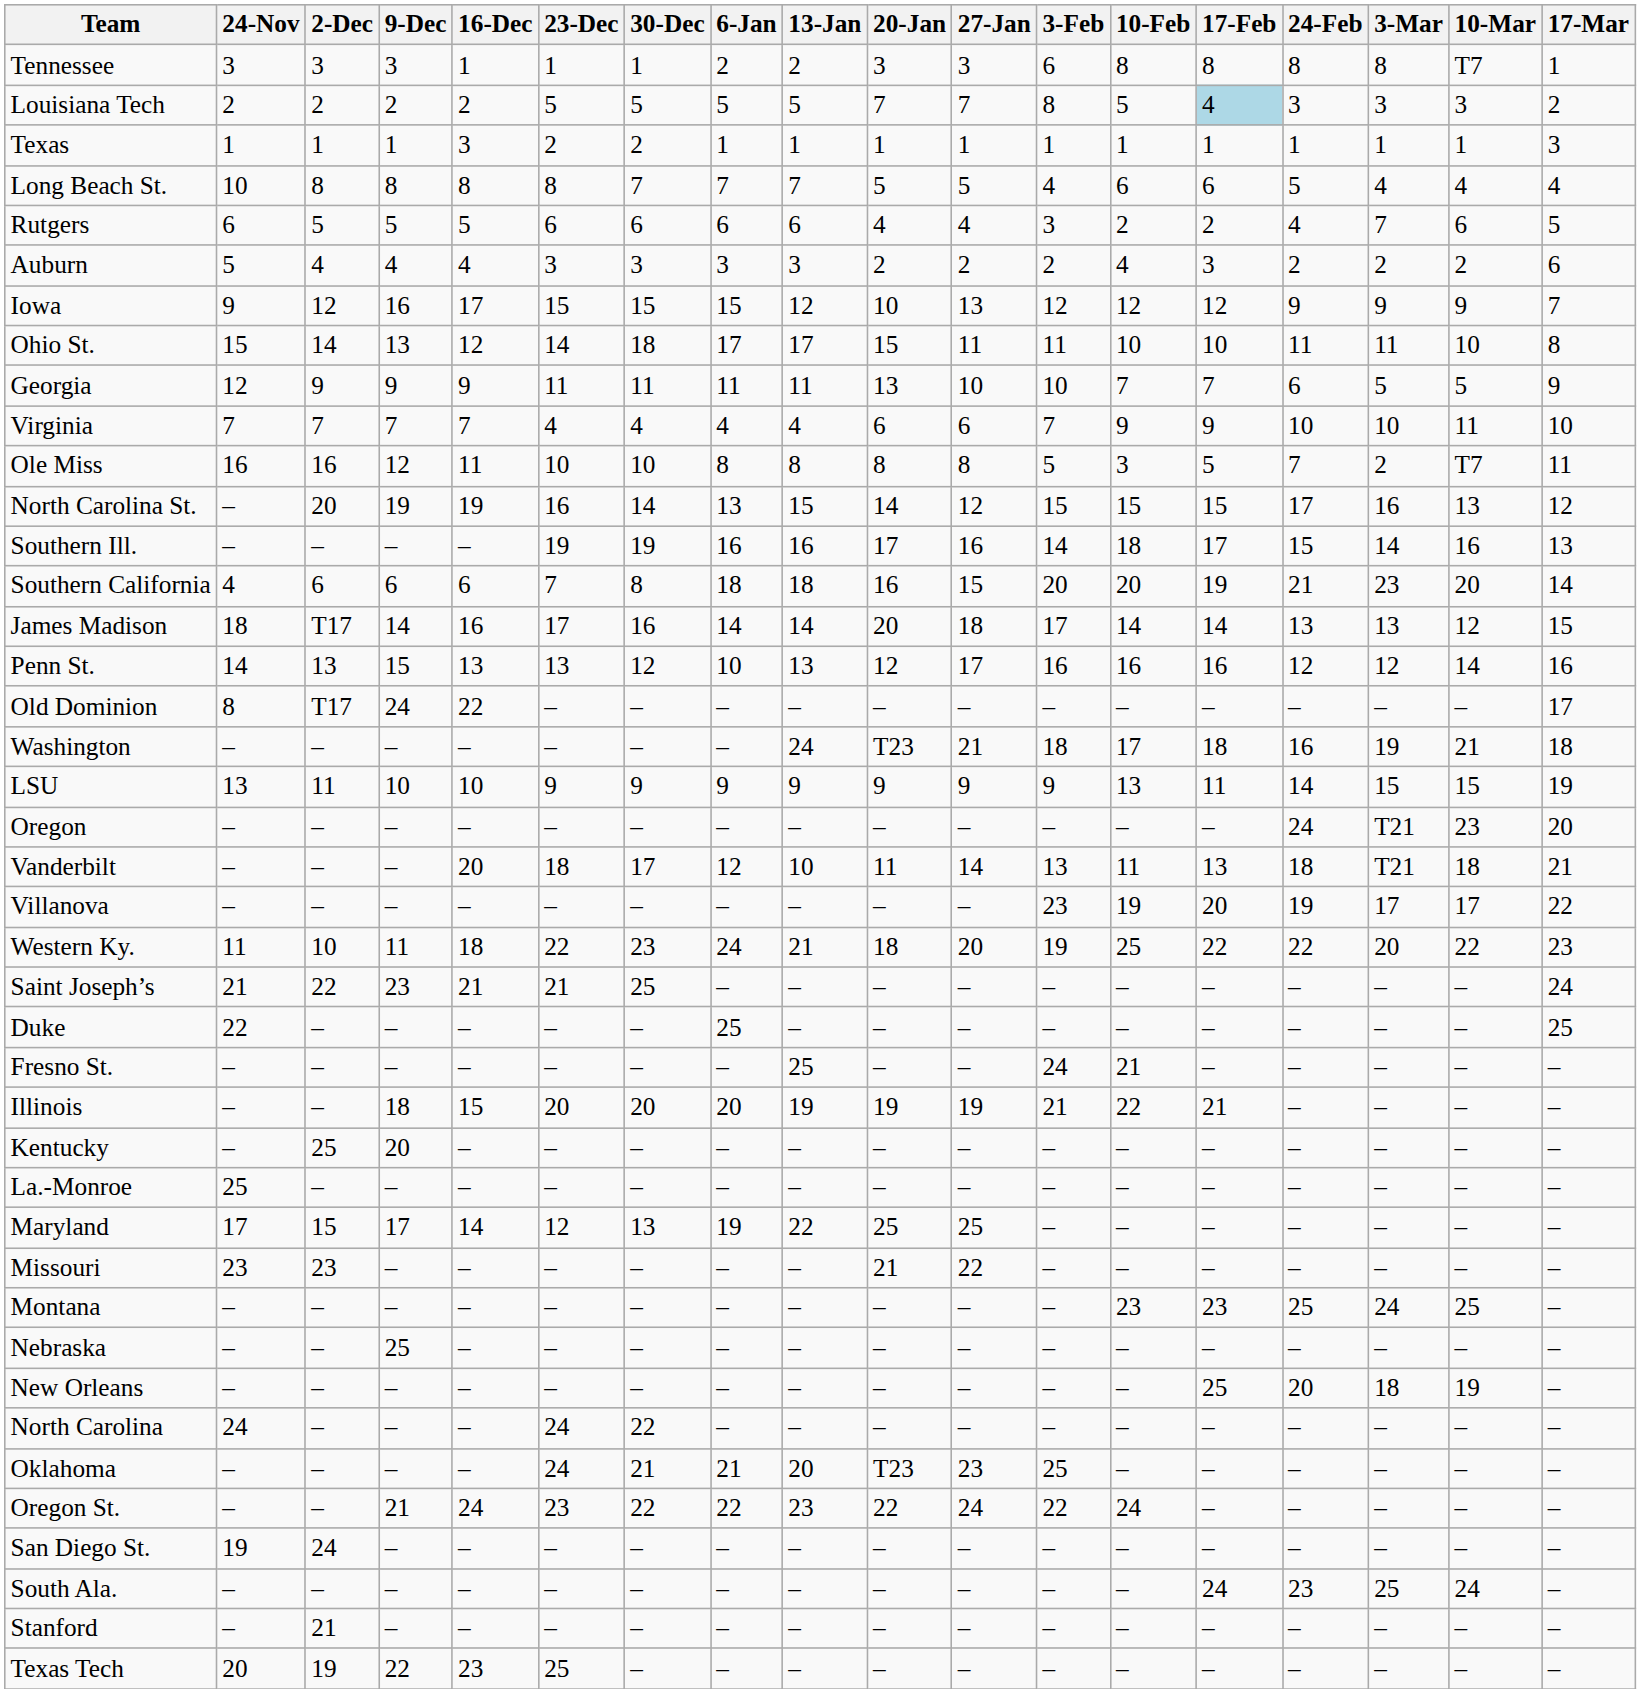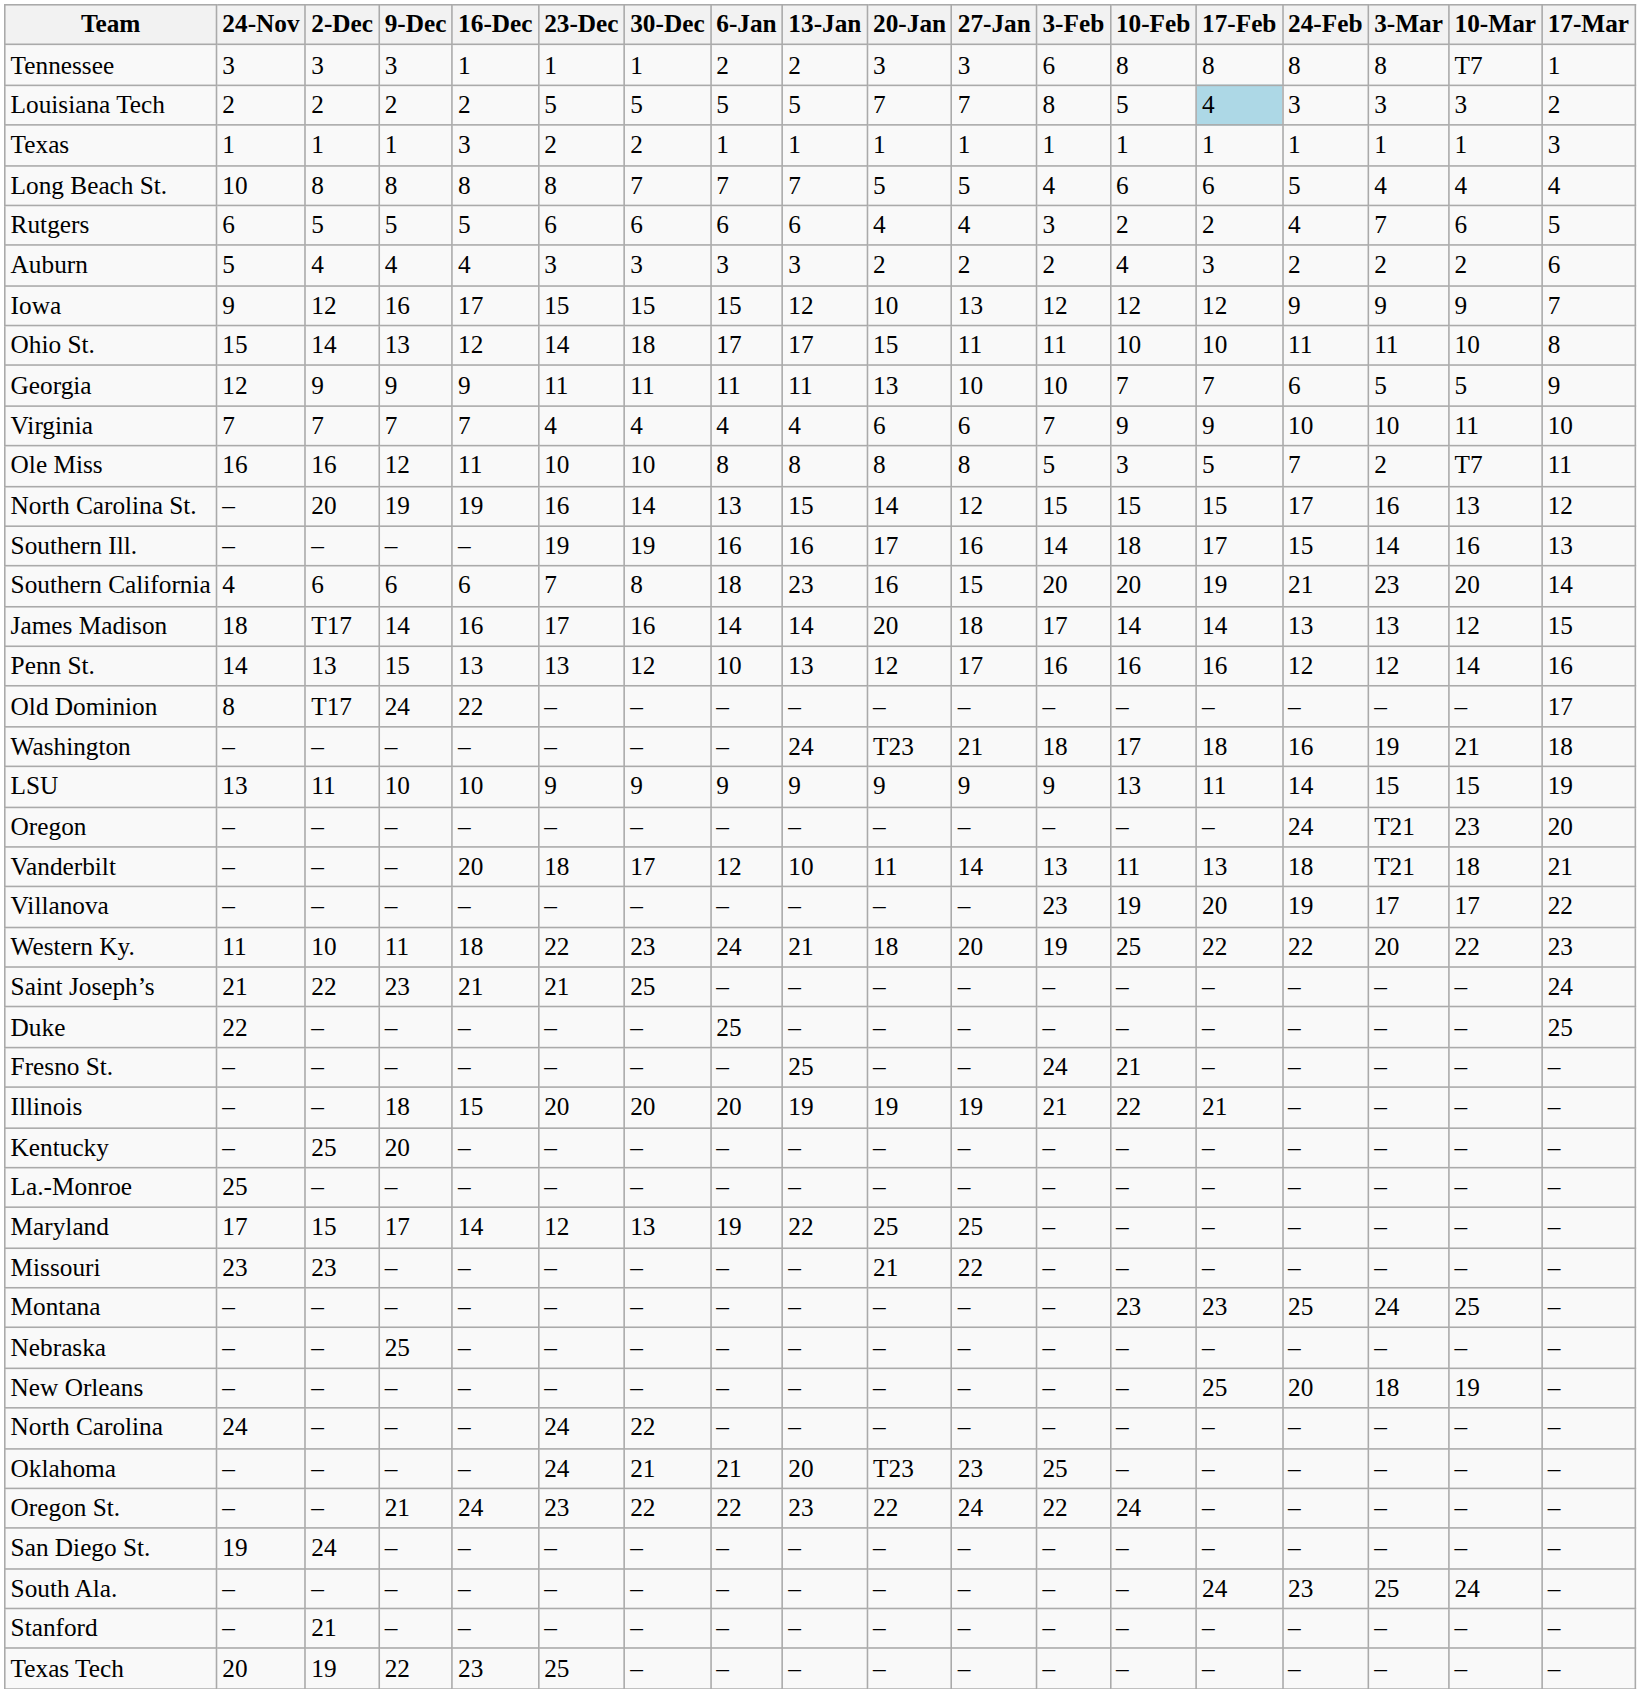Southern California | 13-Jan: 18 -> 23
